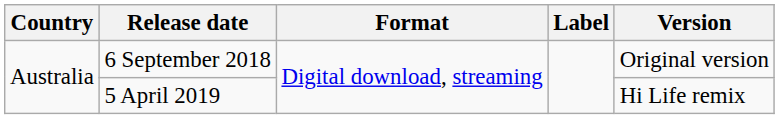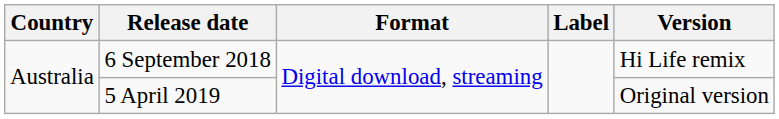6 September 2018 | Version: Original version -> Hi Life remix
5 April 2019 | Version: Hi Life remix -> Original version
